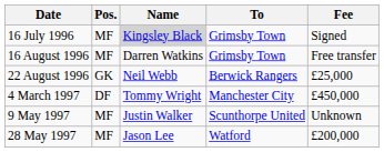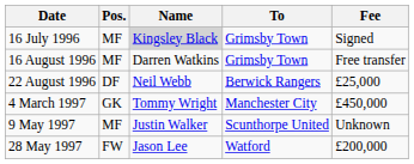22 August 1996 | Pos.: GK -> DF
4 March 1997 | Pos.: DF -> GK
28 May 1997 | Pos.: MF -> FW
